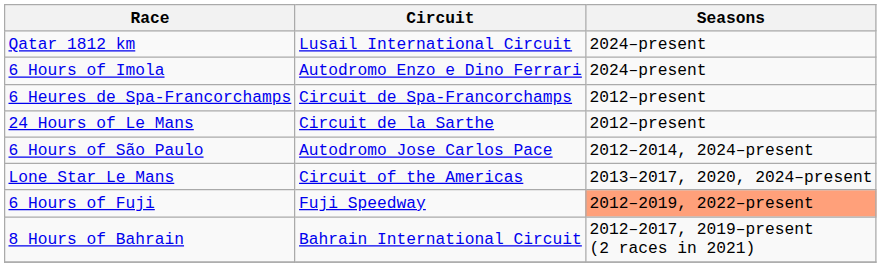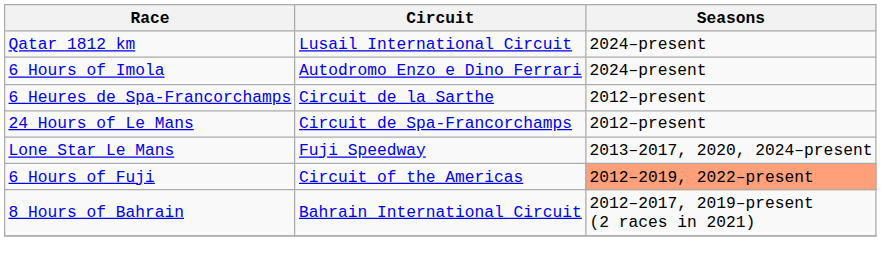6 Heures de Spa-Francorchamps | Circuit: Circuit de Spa-Francorchamps -> Circuit de la Sarthe
24 Hours of Le Mans | Circuit: Circuit de la Sarthe -> Circuit de Spa-Francorchamps
- row: 6 Hours of São Paulo | Autodromo Jose Carlos Pace | 2012–2014, 2024–present
Lone Star Le Mans | Circuit: Circuit of the Americas -> Fuji Speedway
6 Hours of Fuji | Circuit: Fuji Speedway -> Circuit of the Americas
